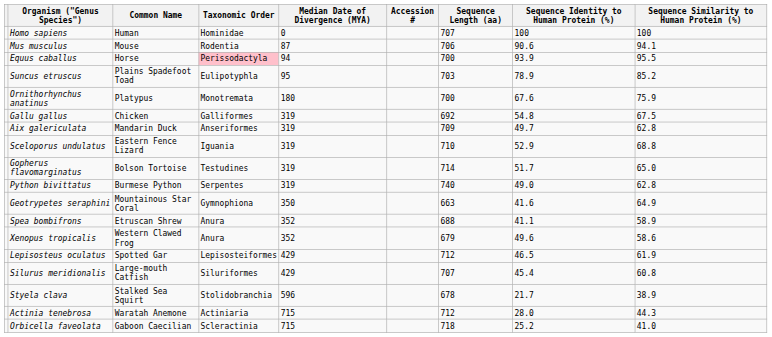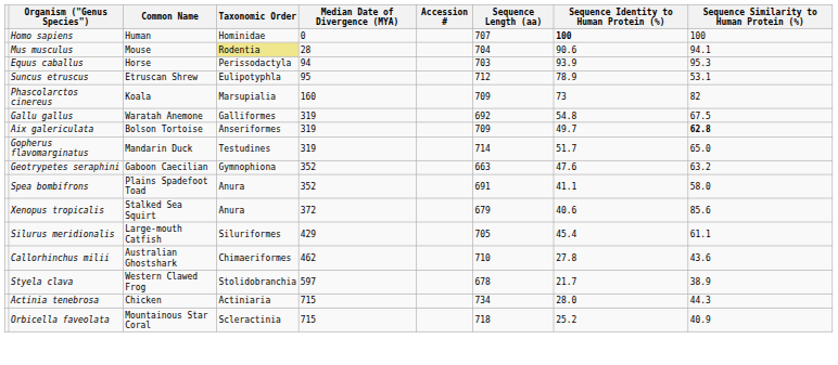Homo sapiens | Sequence Identity to Human Protein (%): normal -> bold
Mus musculus | Taxonomic Order: no background -> khaki background
Mus musculus | Median Date of Divergence (MYA): 87 -> 28
Mus musculus | Sequence Length (aa): 706 -> 704
Equus caballus | Taxonomic Order: pink background -> no background
Equus caballus | Sequence Length (aa): 700 -> 703
Equus caballus | Sequence Similarity to Human Protein (%): 95.5 -> 95.3
Suncus etruscus | Common Name: Plains Spadefoot Toad -> Etruscan Shrew
Suncus etruscus | Sequence Length (aa): 703 -> 712
Suncus etruscus | Sequence Similarity to Human Protein (%): 85.2 -> 53.1
+ row: Phascolarctos cinereus | Koala | Marsupialia | 160 | 709 | 73 | 82
- row: Ornithorhynchus anatinus | Platypus | Monotremata | 180 | 700 | 67.6 | 75.9
Gallu gallus | Common Name: Chicken -> Waratah Anemone
Aix galericulata | Common Name: Mandarin Duck -> Bolson Tortoise
Aix galericulata | Sequence Similarity to Human Protein (%): normal -> bold
- row: Sceloporus undulatus | Eastern Fence Lizard | Iguania | 319 | 710 | 52.9 | 68.8
Gopherus flavomarginatus | Common Name: Bolson Tortoise -> Mandarin Duck
- row: Python bivittatus | Burmese Python | Serpentes | 319 | 740 | 49.0 | 62.8
Geotrypetes seraphini | Common Name: Mountainous Star Coral -> Gaboon Caecilian
Geotrypetes seraphini | Median Date of Divergence (MYA): 350 -> 352
Geotrypetes seraphini | Sequence Identity to Human Protein (%): 41.6 -> 47.6
Geotrypetes seraphini | Sequence Similarity to Human Protein (%): 64.9 -> 63.2
Spea bombifrons | Common Name: Etruscan Shrew -> Plains Spadefoot Toad
Spea bombifrons | Sequence Length (aa): 688 -> 691
Spea bombifrons | Sequence Similarity to Human Protein (%): 58.9 -> 58.0
Xenopus tropicalis | Common Name: Western Clawed Frog -> Stalked Sea Squirt
Xenopus tropicalis | Median Date of Divergence (MYA): 352 -> 372
Xenopus tropicalis | Sequence Identity to Human Protein (%): 49.6 -> 40.6
Xenopus tropicalis | Sequence Similarity to Human Protein (%): 58.6 -> 85.6
- row: Lepisosteus oculatus | Spotted Gar | Lepisosteiformes | 429 | 712 | 46.5 | 61.9
Silurus meridionalis | Sequence Length (aa): 707 -> 705
Silurus meridionalis | Sequence Similarity to Human Protein (%): 60.8 -> 61.1
+ row: Callorhinchus milii | Australian Ghostshark | Chimaeriformes | 462 | 710 | 27.8 | 43.6
Styela clava | Common Name: Stalked Sea Squirt -> Western Clawed Frog
Styela clava | Median Date of Divergence (MYA): 596 -> 597
Actinia tenebrosa | Common Name: Waratah Anemone -> Chicken
Actinia tenebrosa | Sequence Length (aa): 712 -> 734
Orbicella faveolata | Common Name: Gaboon Caecilian -> Mountainous Star Coral
Orbicella faveolata | Sequence Similarity to Human Protein (%): 41.0 -> 40.9
